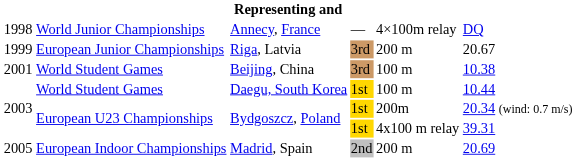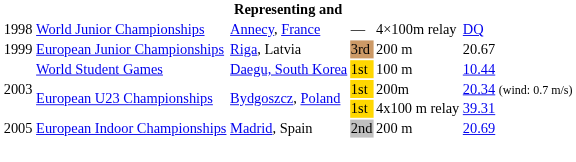- row: 2001 | World Student Games | Beijing, China | 3rd | 100 m | 10.38
